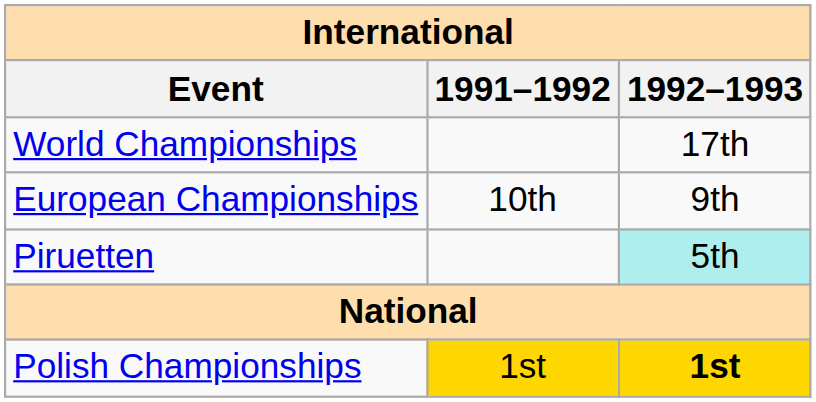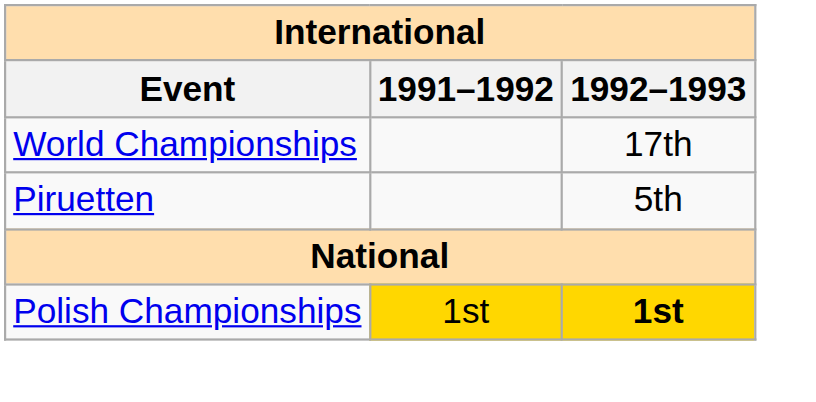- row: European Championships | 10th | 9th
Piruetten | 1992–1993: paleturquoise background -> no background
